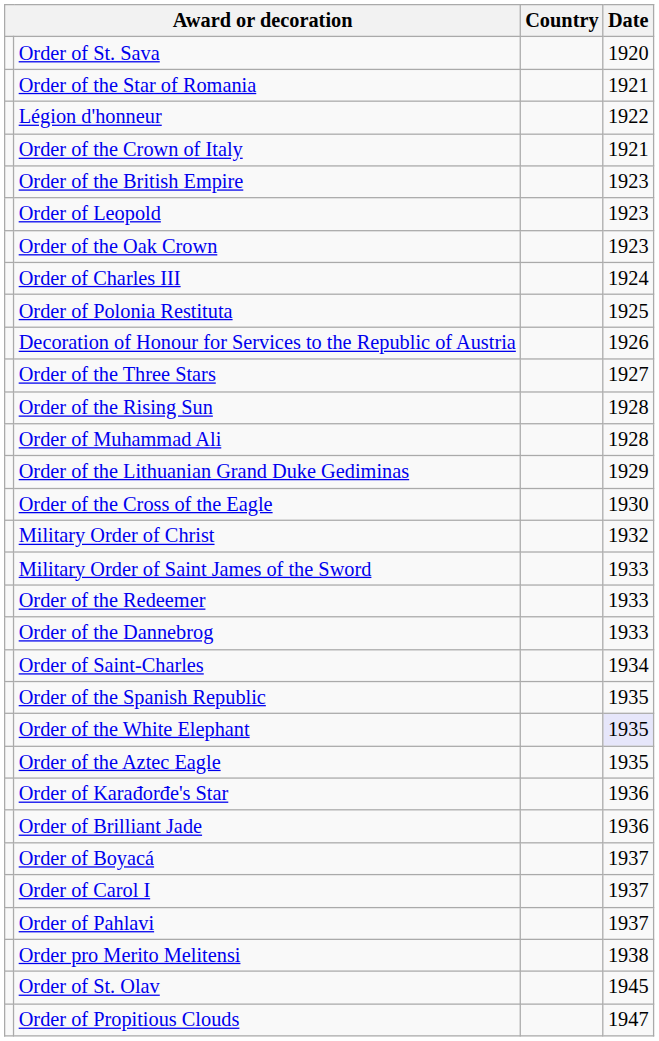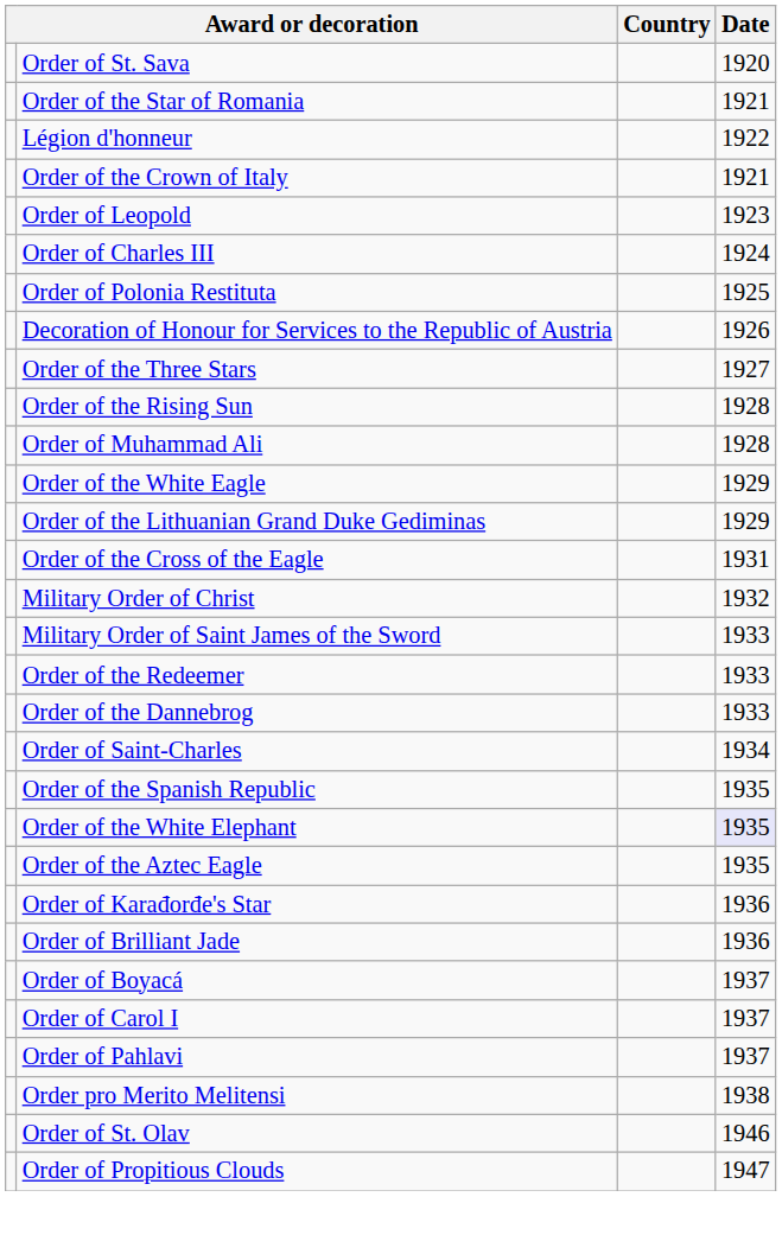- row: Order of the British Empire | 1923
- row: Order of the Oak Crown | 1923
+ row: Order of the White Eagle | 1929
Order of the Cross of the Eagle | Date: 1930 -> 1931
Order of St. Olav | Date: 1945 -> 1946
